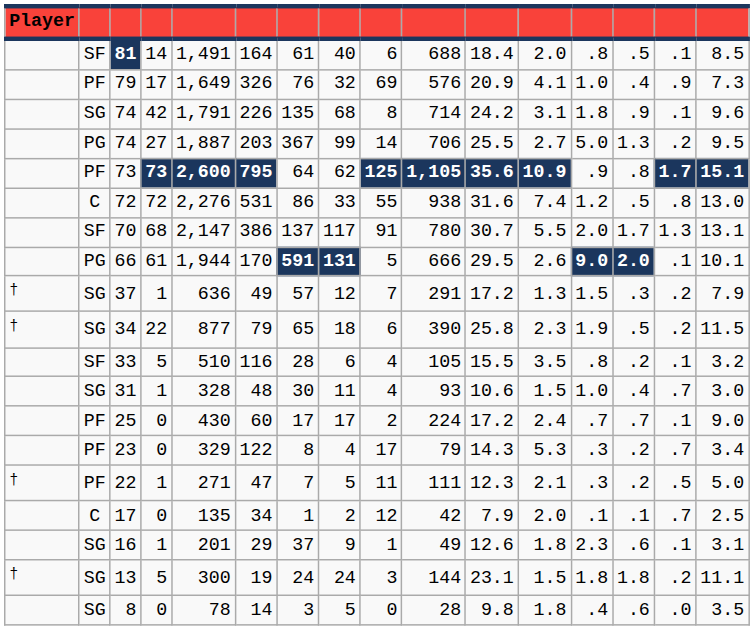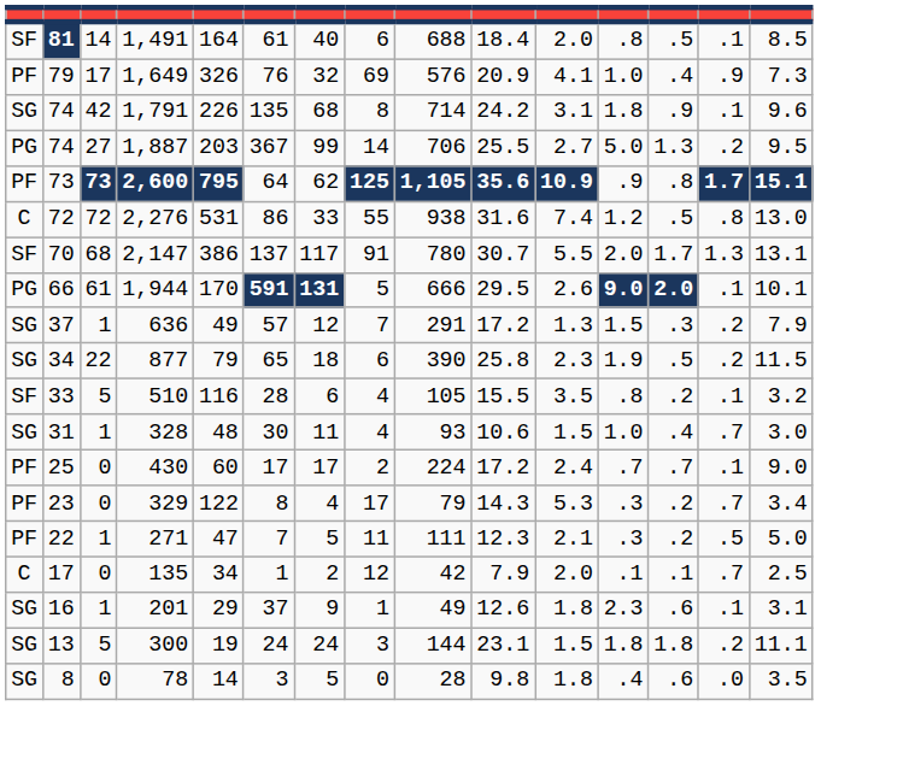- column: Player | † | † | † | †
